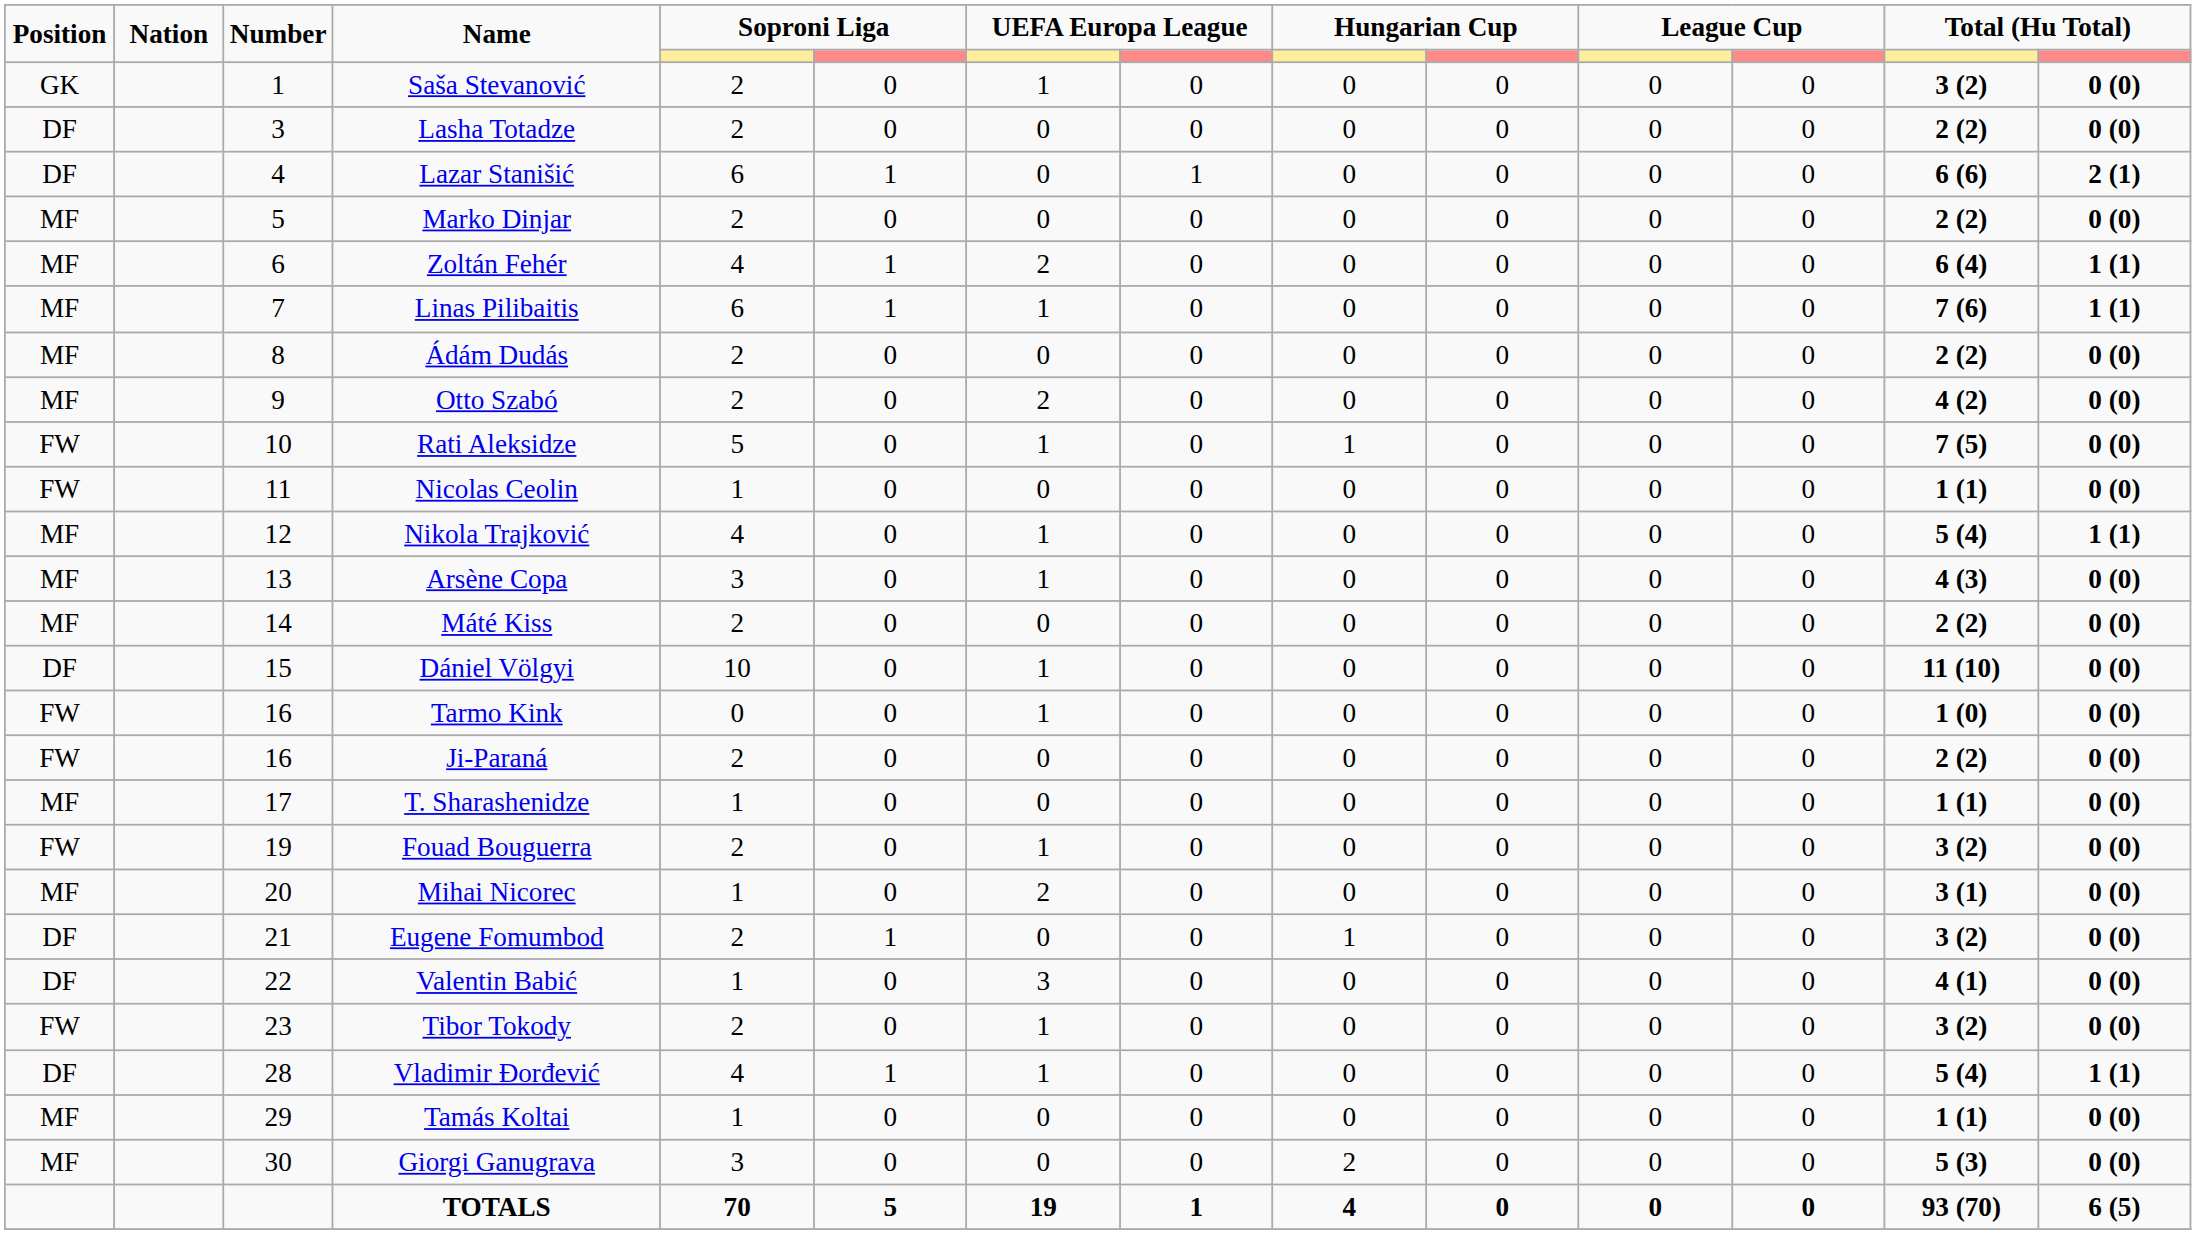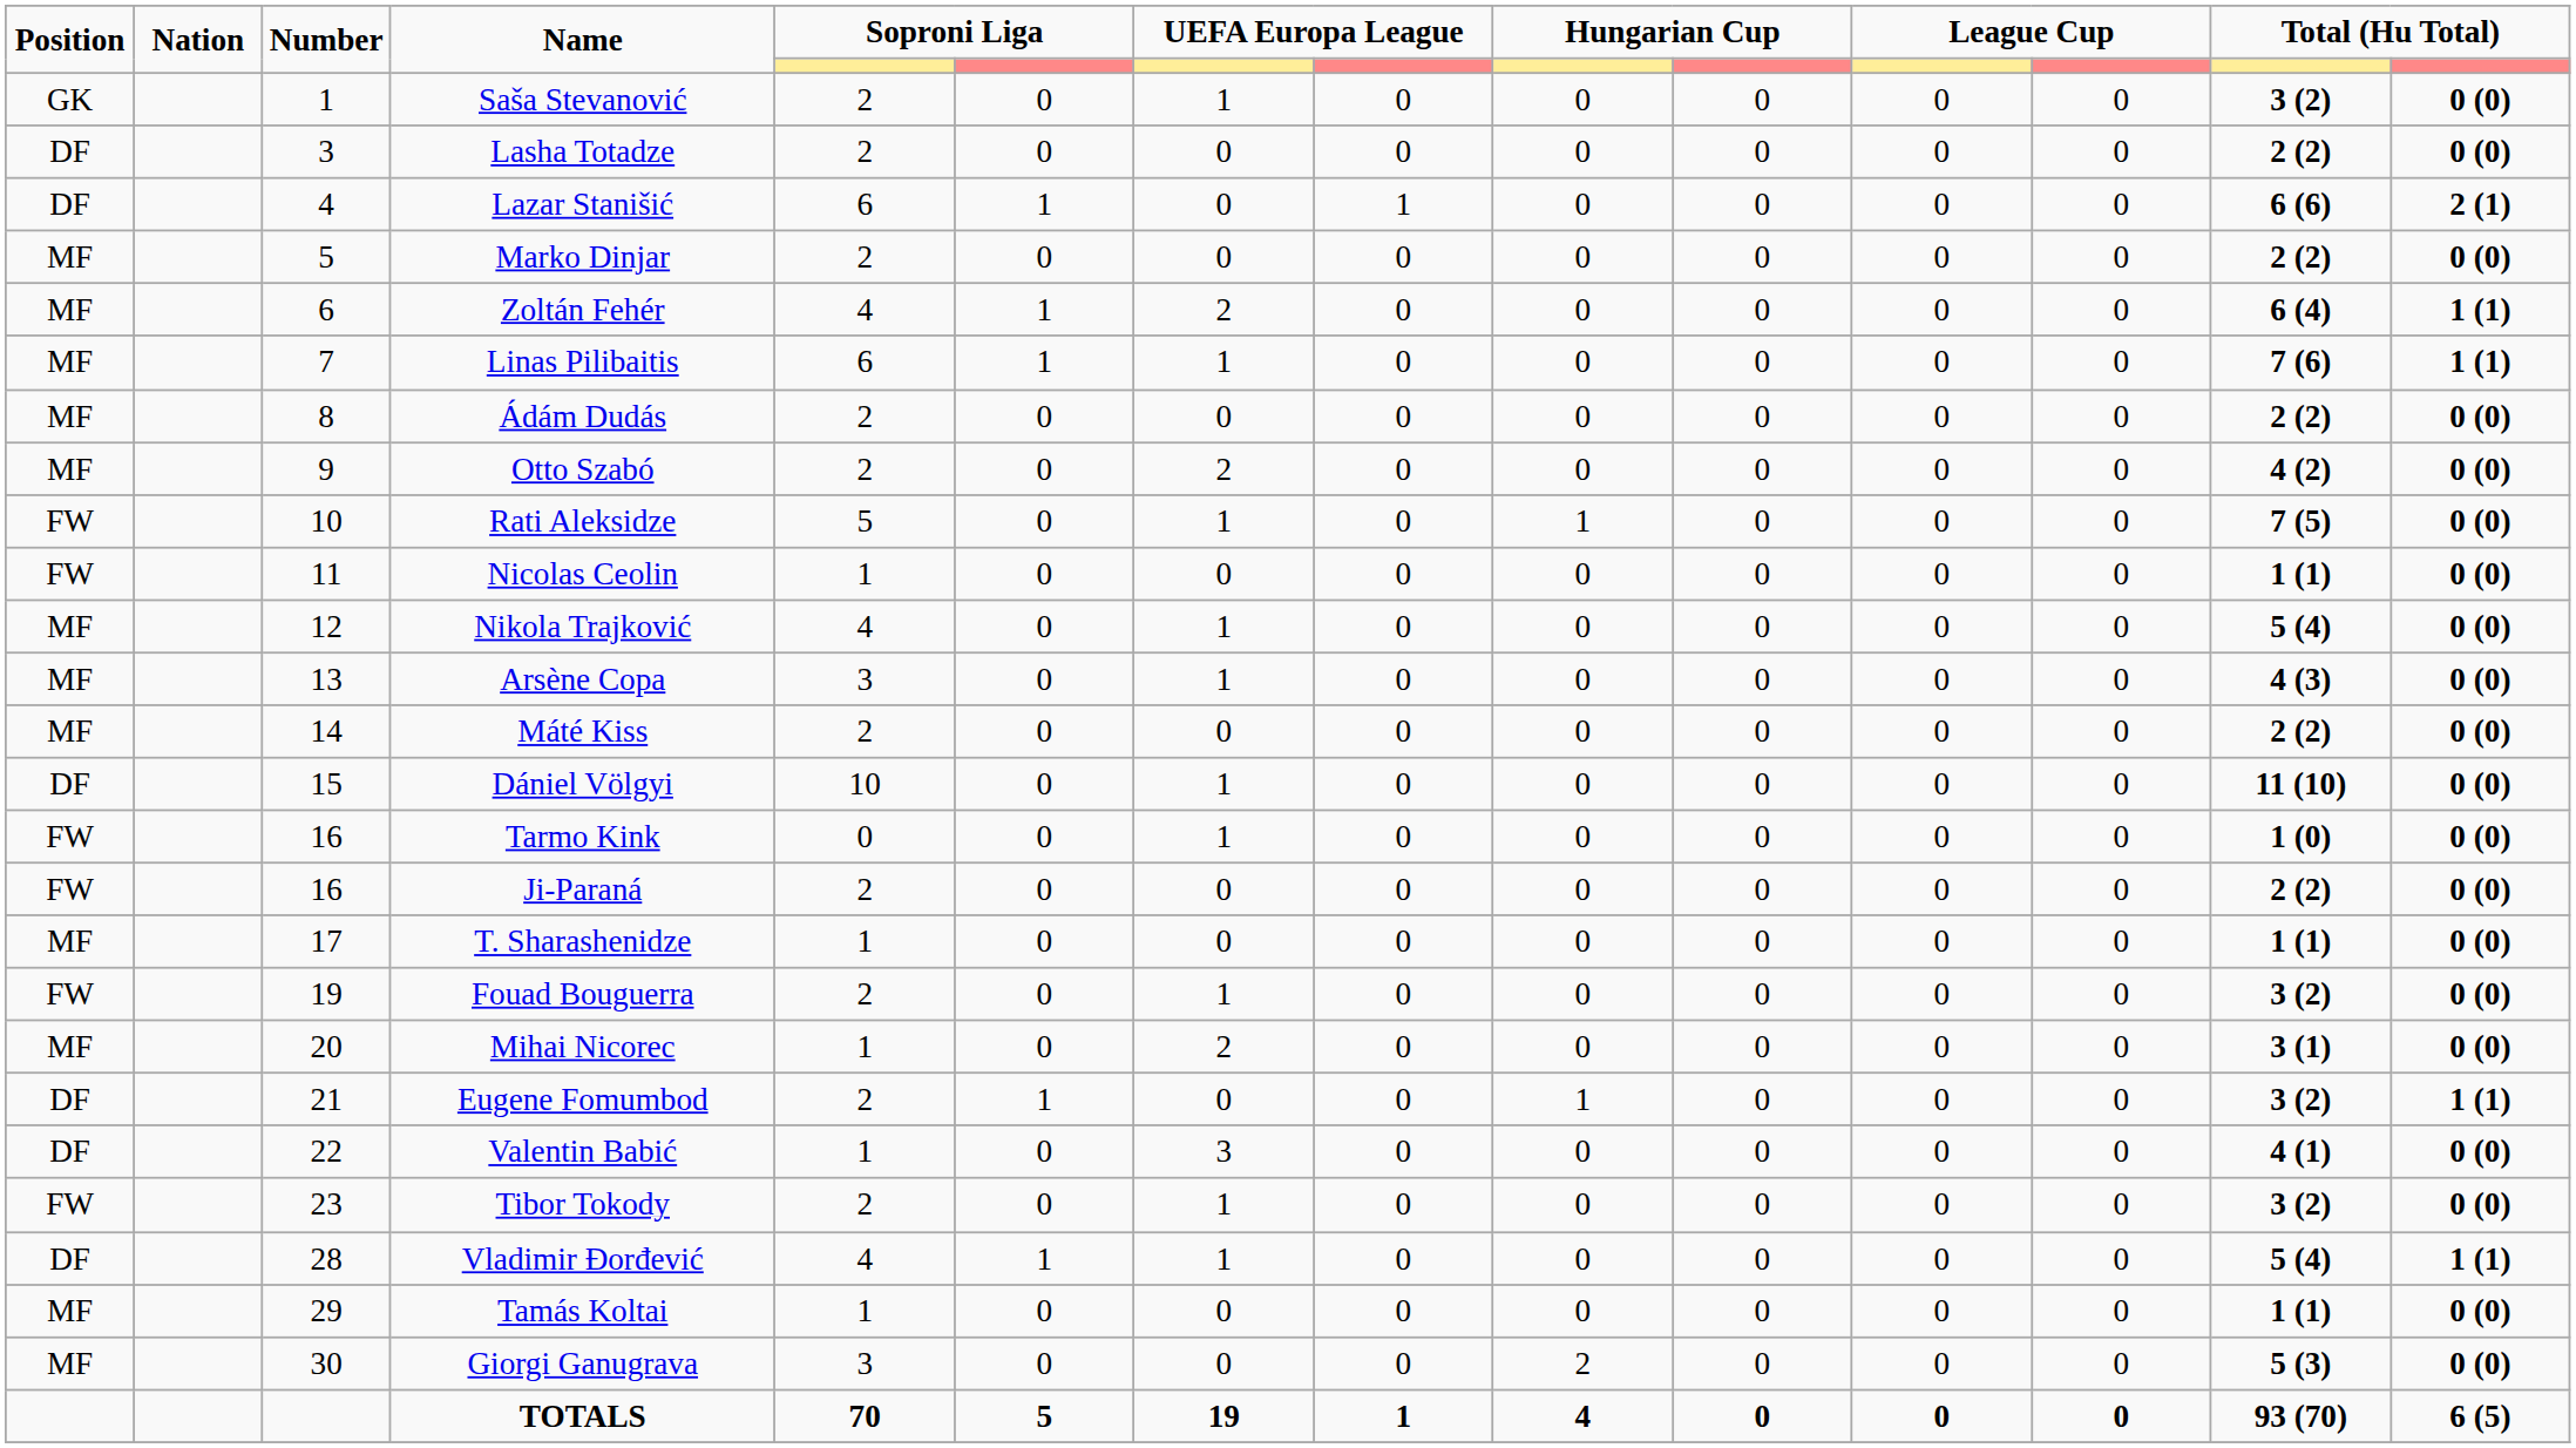Nikola Trajković | column 14: 1 (1) -> 0 (0)
Eugene Fomumbod | column 14: 0 (0) -> 1 (1)
